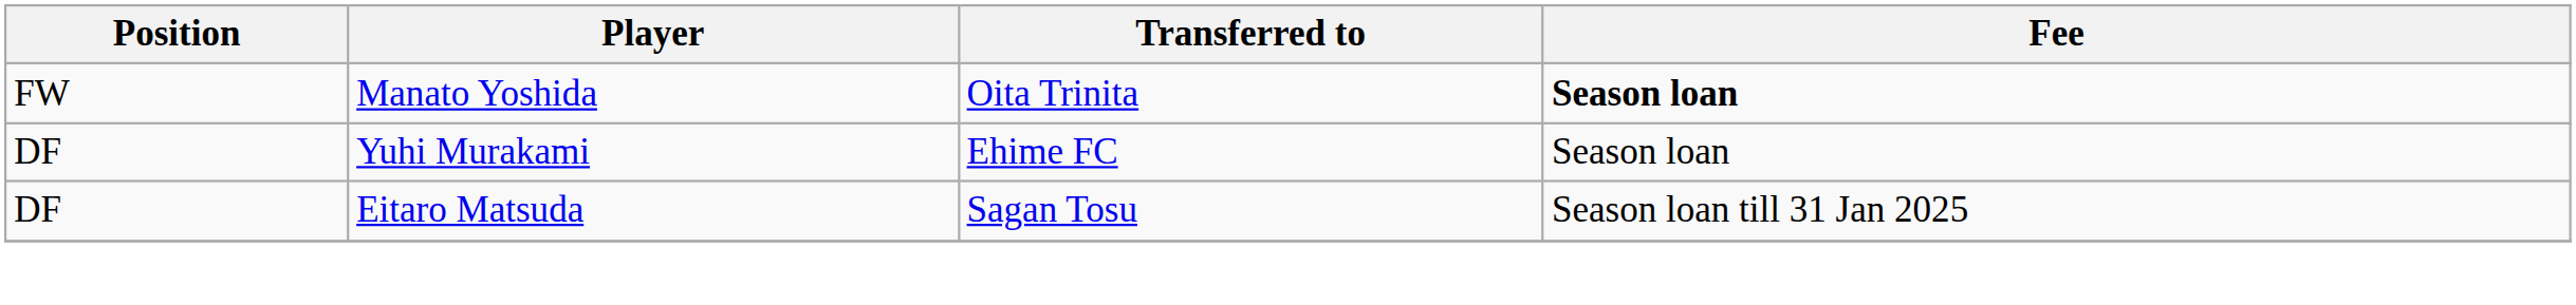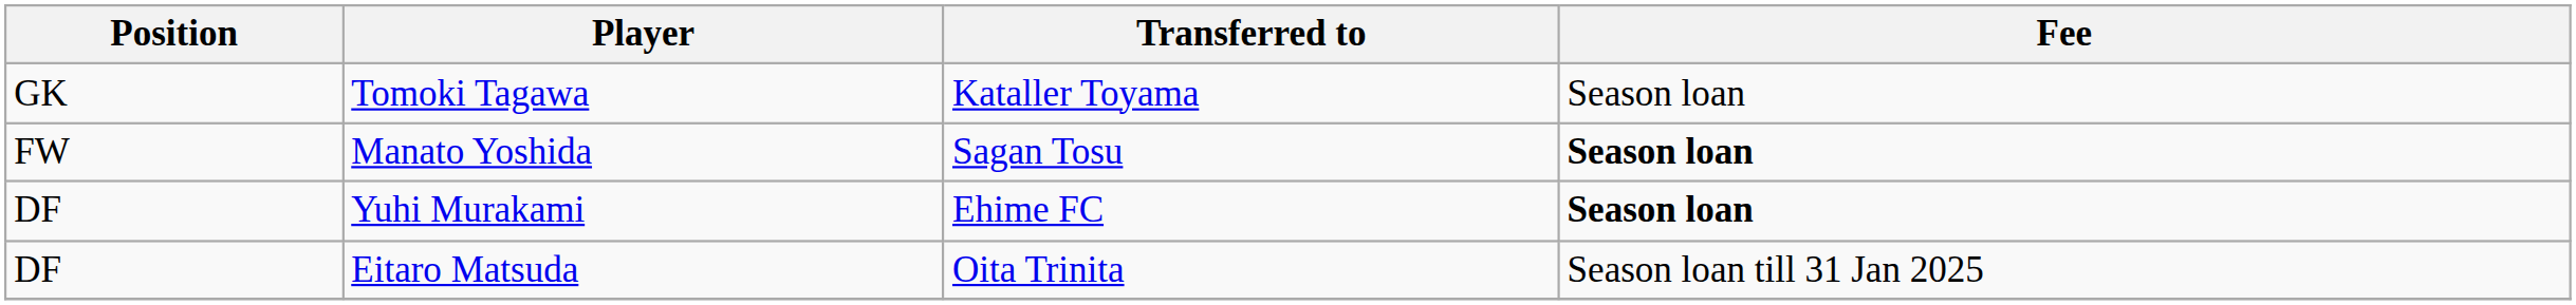+ row: GK | Tomoki Tagawa | Kataller Toyama | Season loan
Manato Yoshida | Transferred to: Oita Trinita -> Sagan Tosu
Yuhi Murakami | Fee: normal -> bold
Eitaro Matsuda | Transferred to: Sagan Tosu -> Oita Trinita
